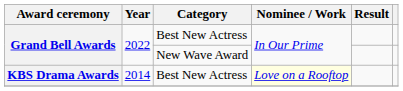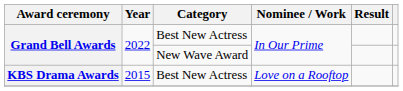KBS Drama Awards | Year: 2014 -> 2015
KBS Drama Awards | Nominee / Work: lightyellow background -> no background
